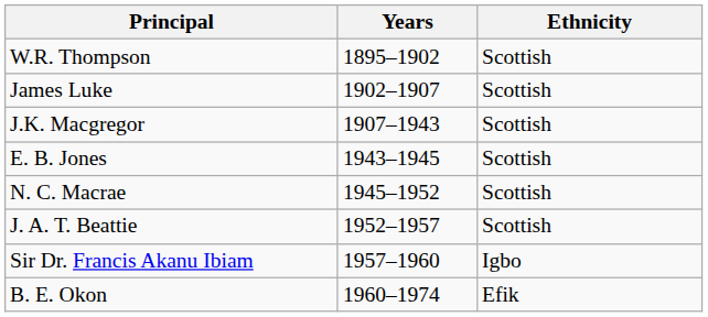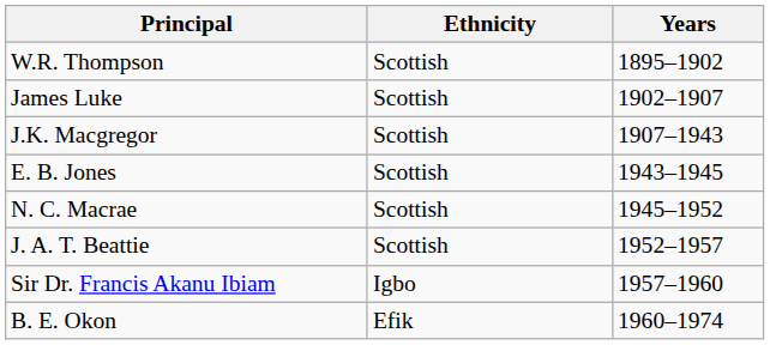columns swapped: Ethnicity <-> Years
